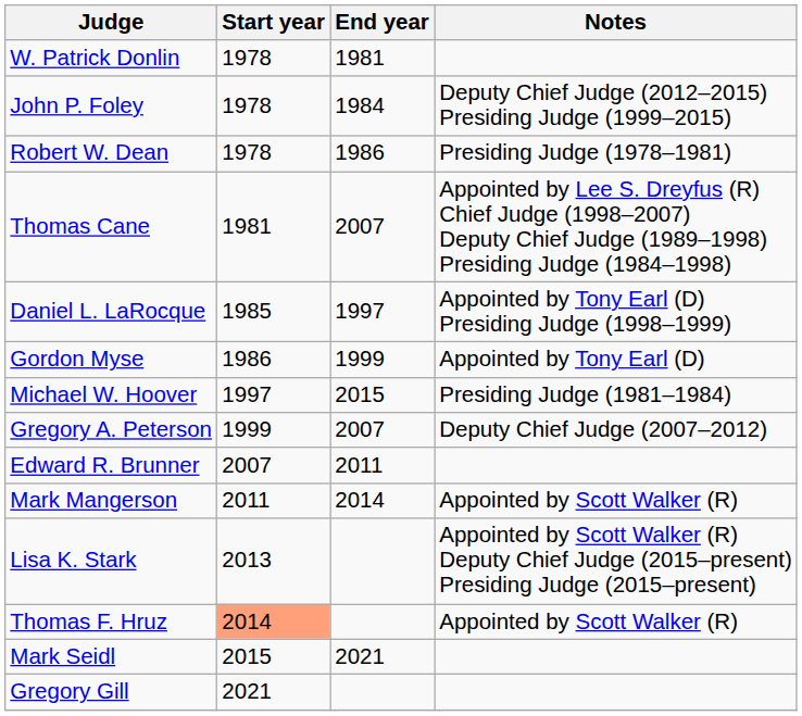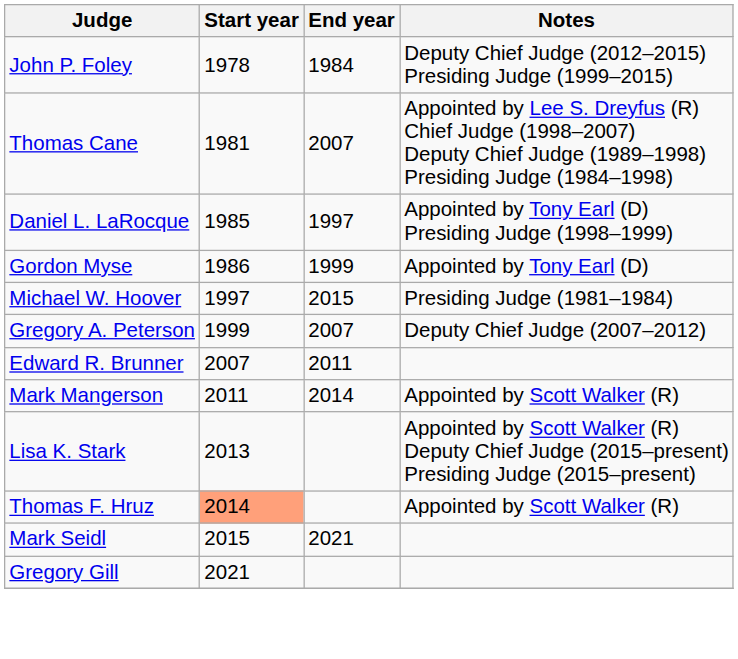- row: W. Patrick Donlin | 1978 | 1981
- row: Robert W. Dean | 1978 | 1986 | Presiding Judge (1978–1981)
